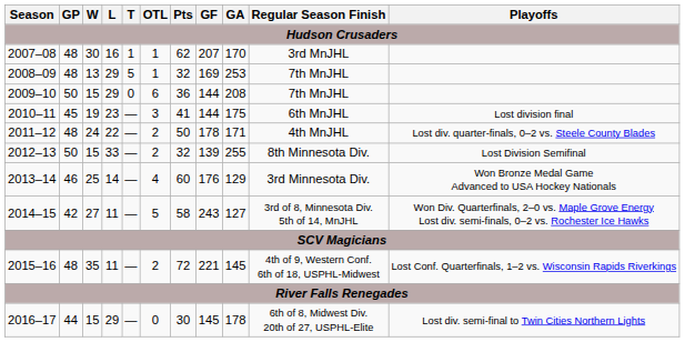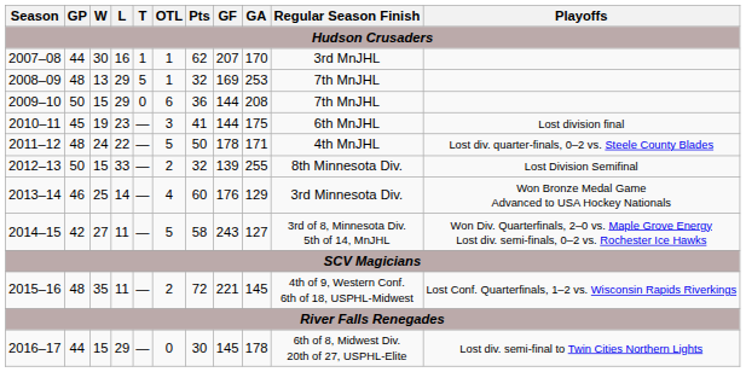2007–08 | GP: 48 -> 44
2011–12 | OTL: 2 -> 5
